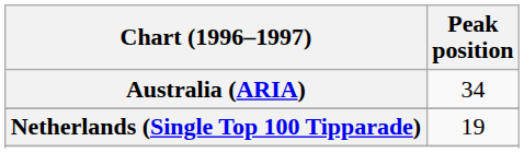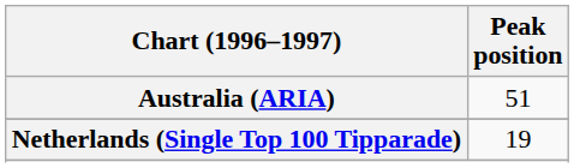Australia (ARIA) | Peak position: 34 -> 51
